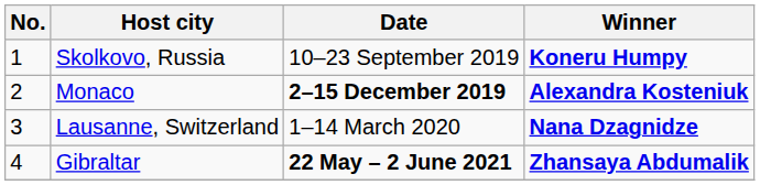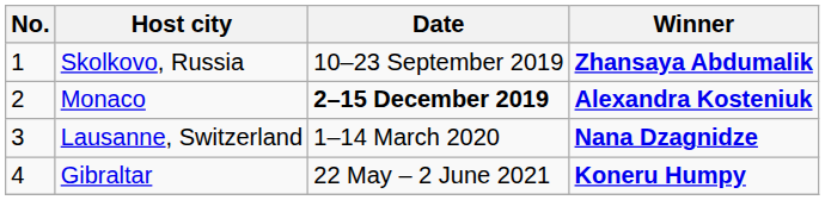Skolkovo, Russia | Winner: Koneru Humpy -> Zhansaya Abdumalik
Gibraltar | Date: bold -> normal
Gibraltar | Winner: Zhansaya Abdumalik -> Koneru Humpy
